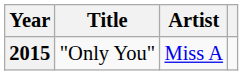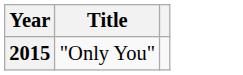- column: Artist | Miss A
